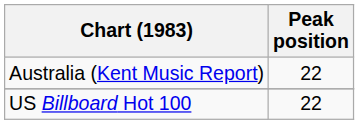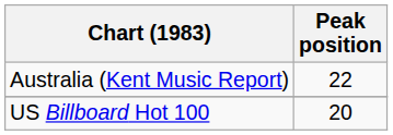US Billboard Hot 100 | Peak position: 22 -> 20
